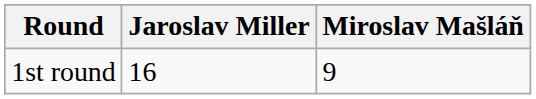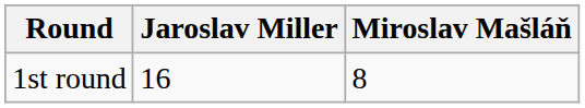1st round | Miroslav Mašláň: 9 -> 8
